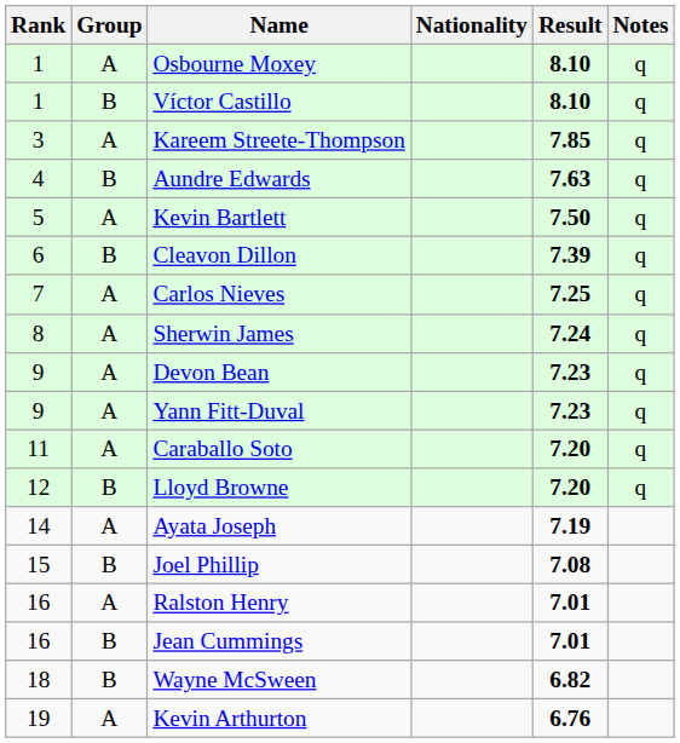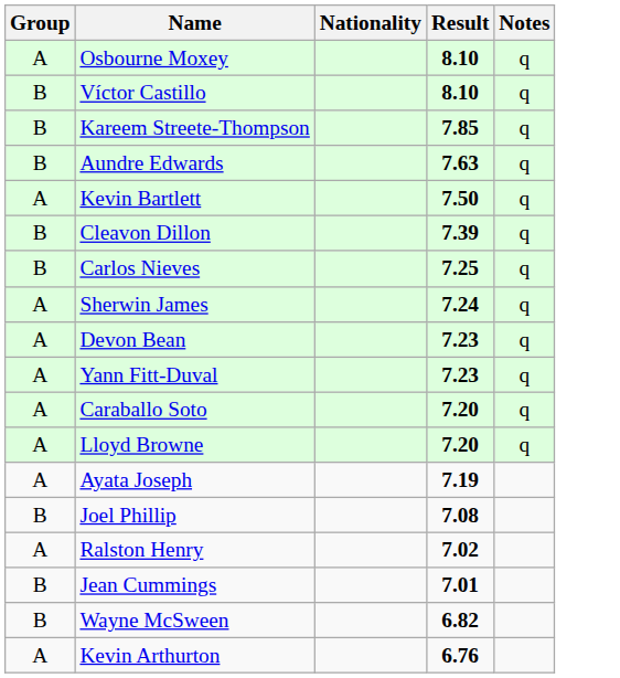- column: Rank | 1 | 1 | 3 | 4 | 5 | 6 | 7 | 8 | 9 | 9 | 11 | 12 | 14 | 15 | 16 | 16 | 18 | 19
Kareem Streete-Thompson | Group: A -> B
Carlos Nieves | Group: A -> B
Lloyd Browne | Group: B -> A
Ralston Henry | Result: 7.01 -> 7.02
